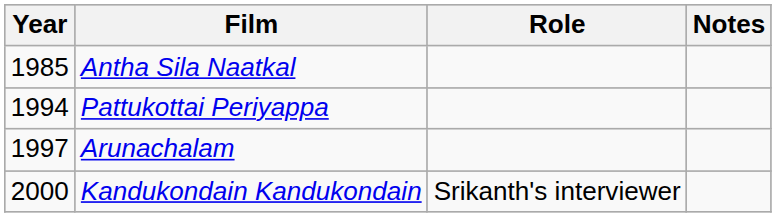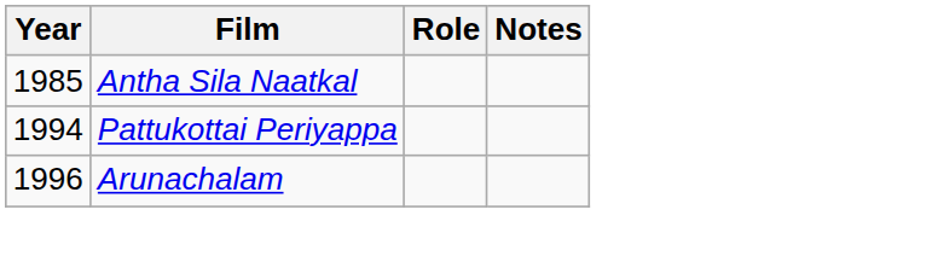Arunachalam | Year: 1997 -> 1996
- row: 2000 | Kandukondain Kandukondain | Srikanth's interviewer
